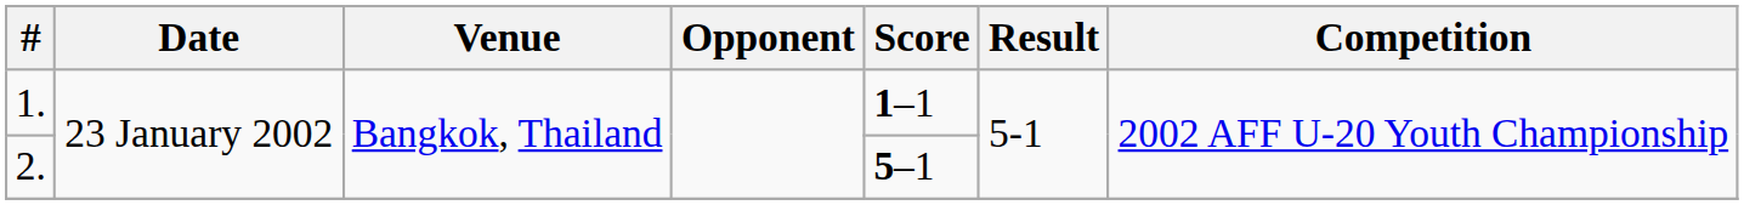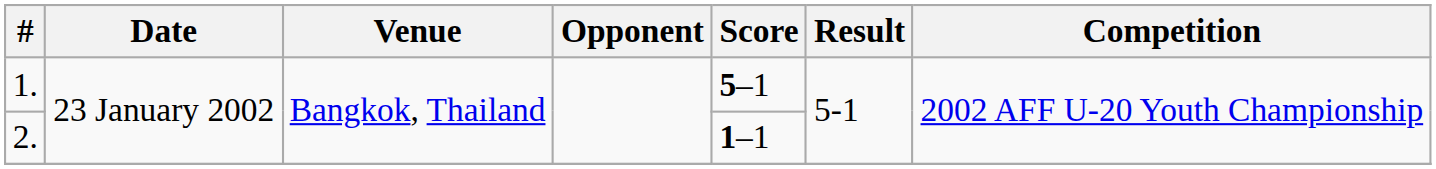1. | Score: 1–1 -> 5–1
2. | Score: 5–1 -> 1–1
